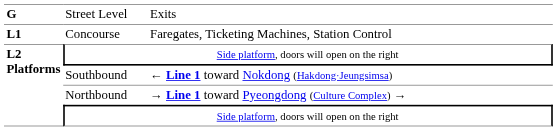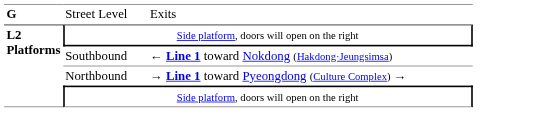- row: L1 | Concourse | Faregates, Ticketing Machines, Station Control
